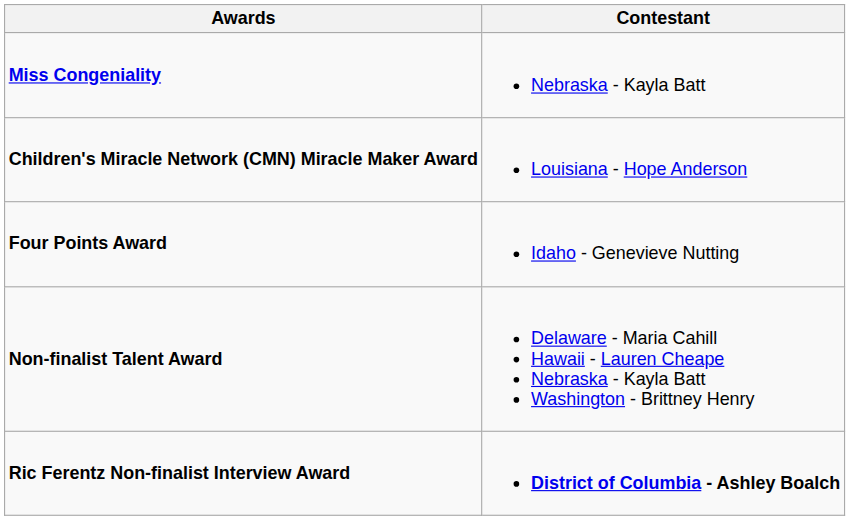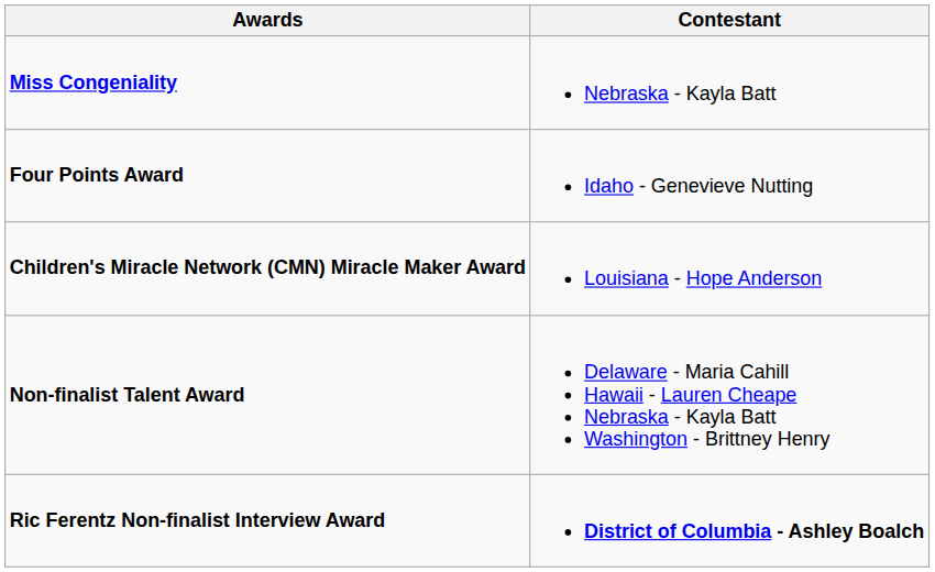rows swapped: Children's Miracle Network (CMN) Miracle Maker Award <-> Four Points Award
